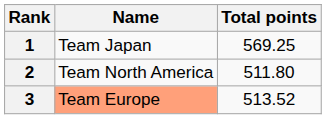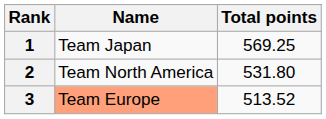2 | Total points: 511.80 -> 531.80
